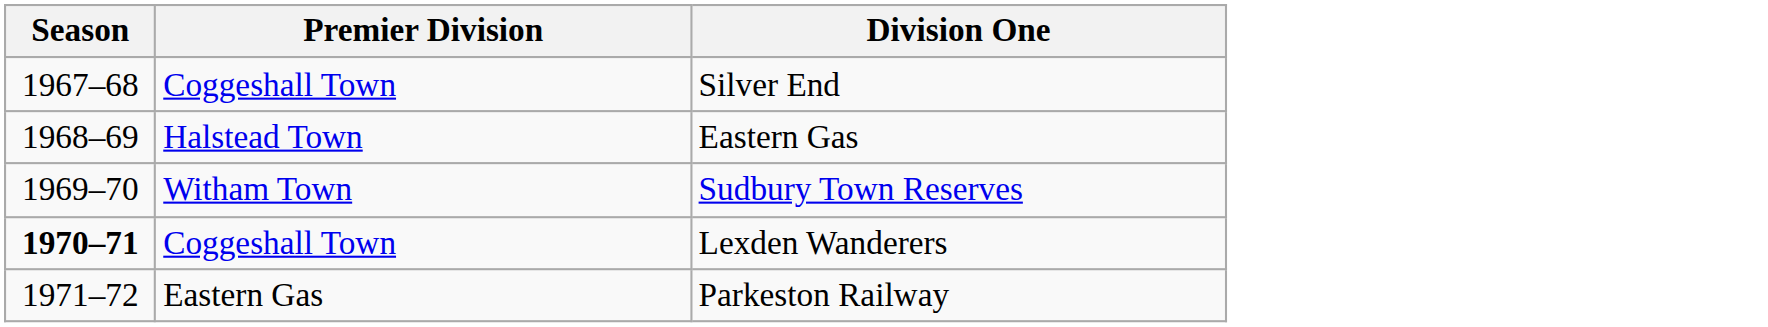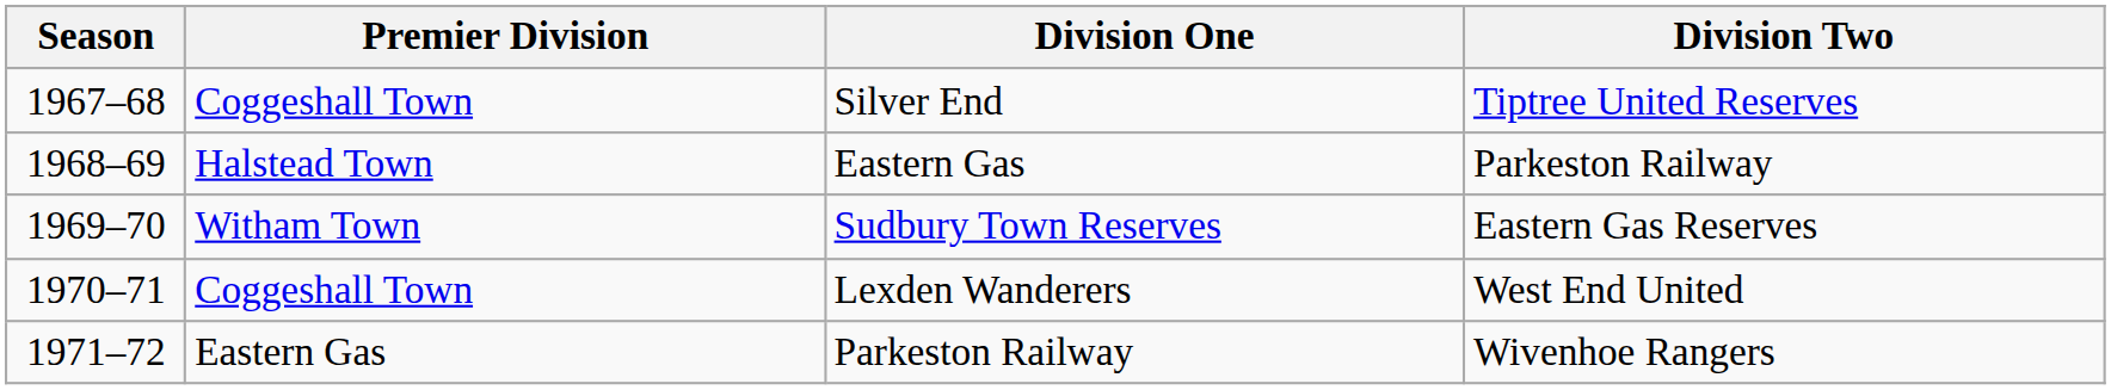+ column: Division Two | Tiptree United Reserves | Parkeston Railway | Eastern Gas Reserves | West End United | Wivenhoe Rangers
Lexden Wanderers | Season: bold -> normal
